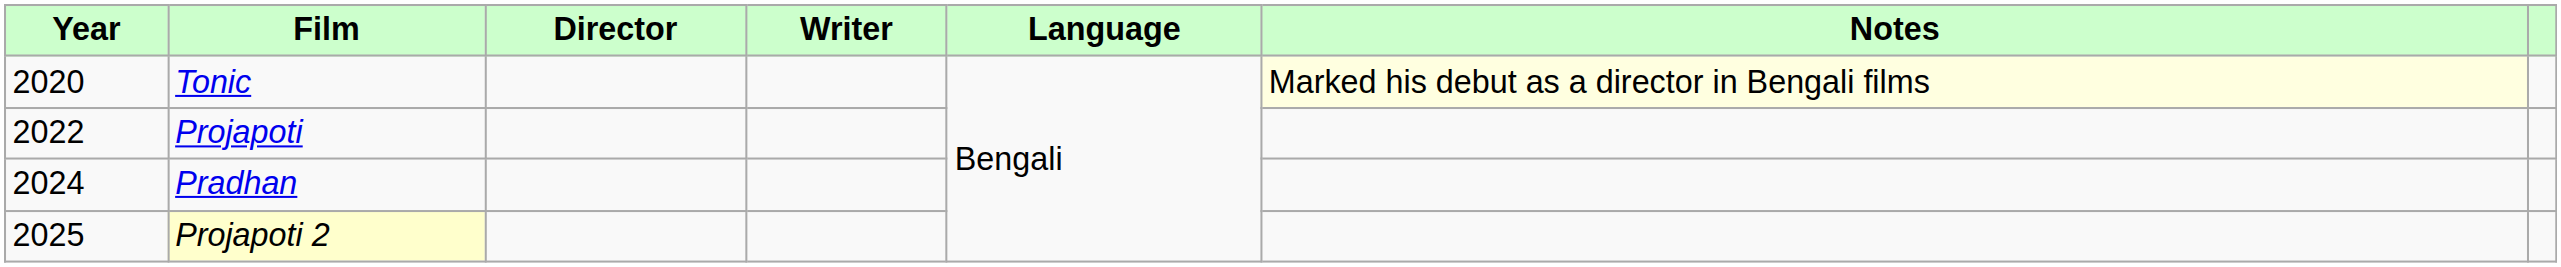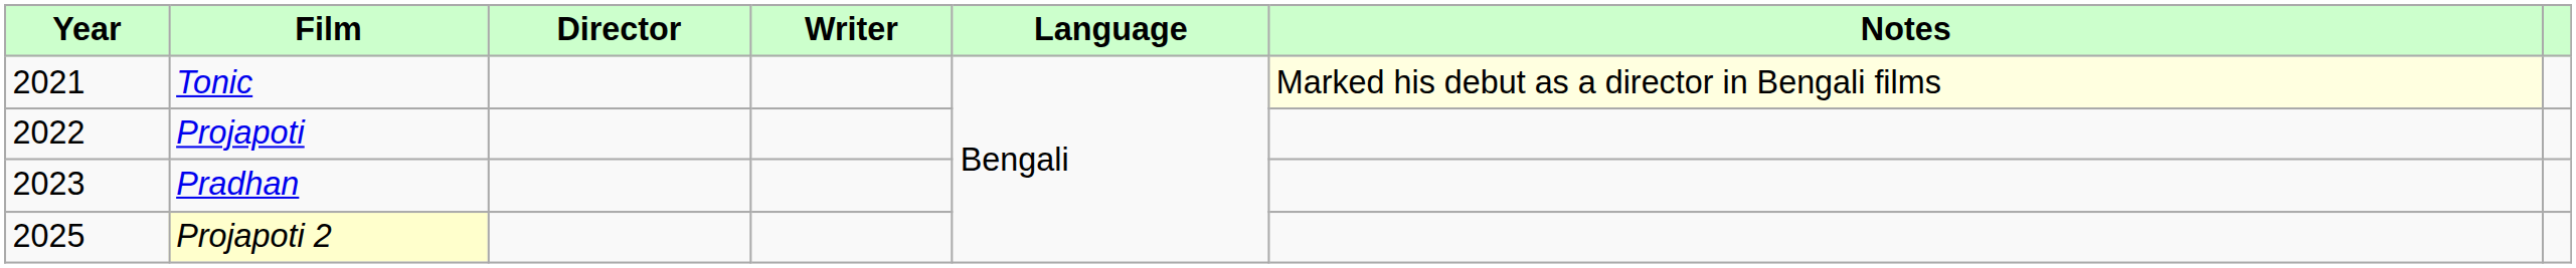Tonic | Year: 2020 -> 2021
Pradhan | Year: 2024 -> 2023
